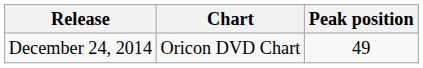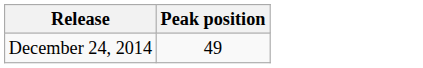- column: Chart | Oricon DVD Chart
